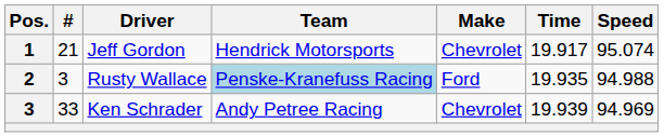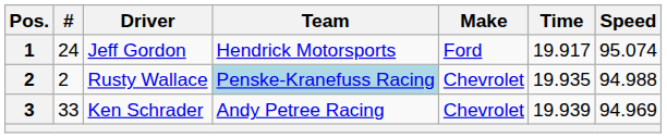Jeff Gordon | #: 21 -> 24
Jeff Gordon | Make: Chevrolet -> Ford
Rusty Wallace | #: 3 -> 2
Rusty Wallace | Make: Ford -> Chevrolet
